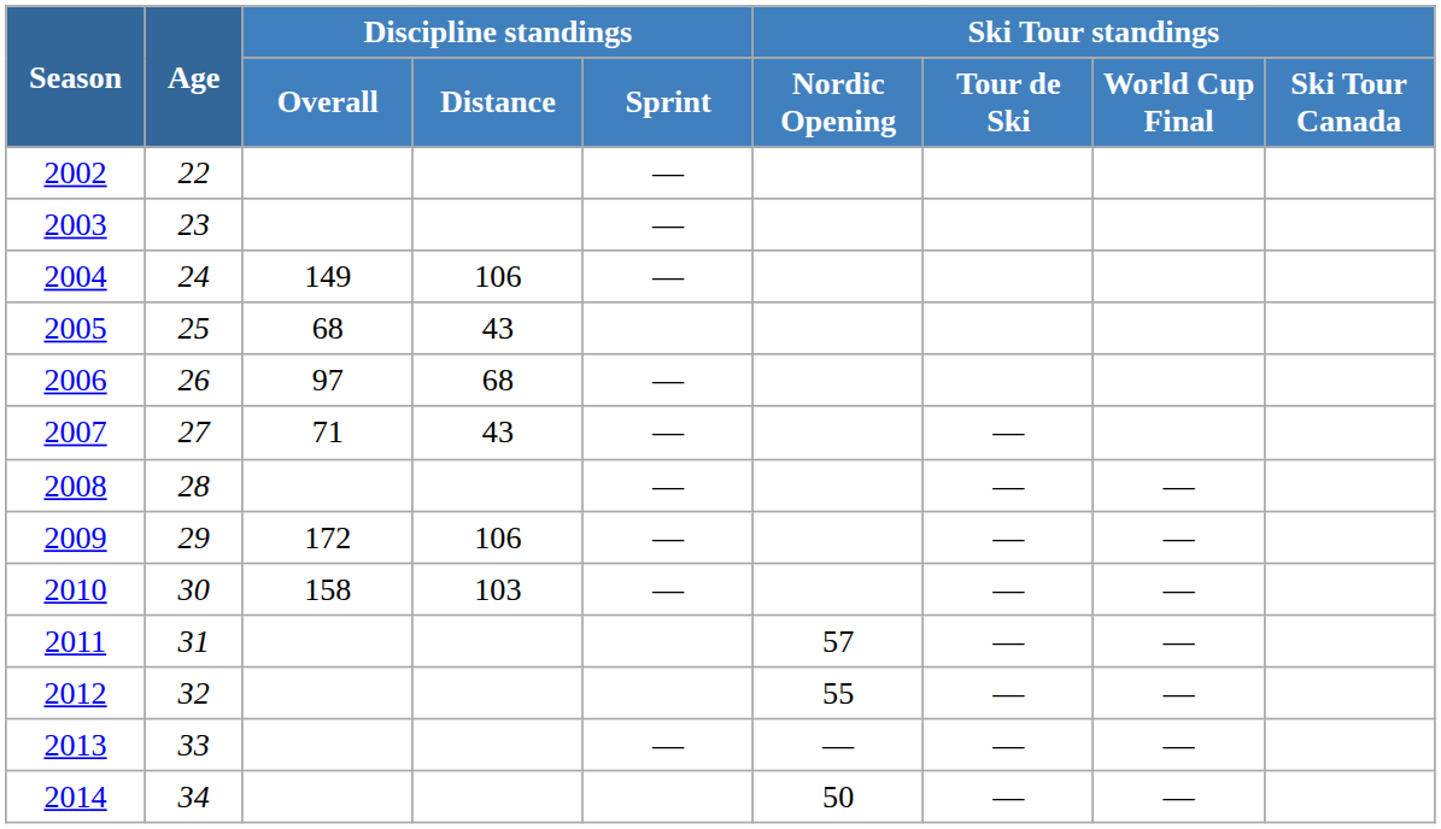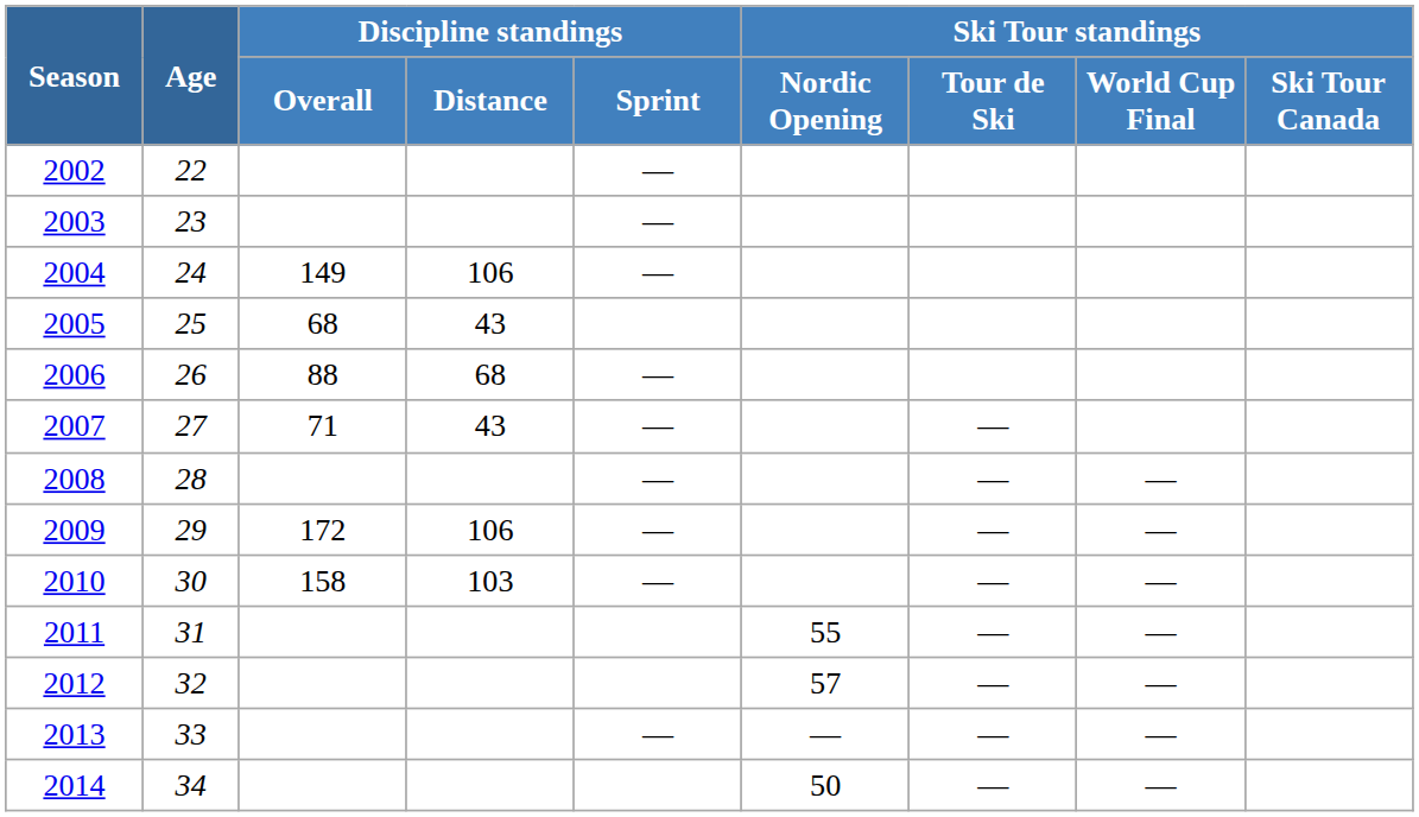2006 | Discipline standings / Overall: 97 -> 88
2011 | Ski Tour standings / Nordic Opening: 57 -> 55
2012 | Ski Tour standings / Nordic Opening: 55 -> 57
